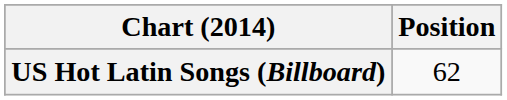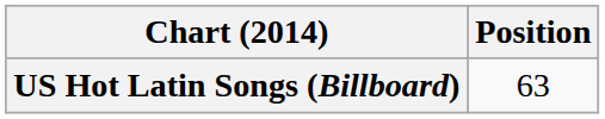US Hot Latin Songs (Billboard) | Position: 62 -> 63
